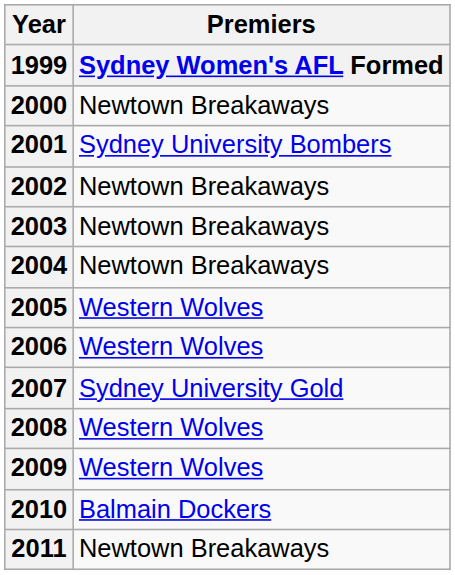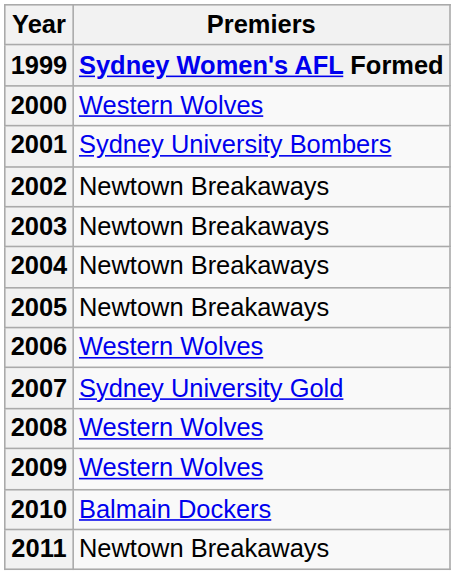2000 | Premiers / Sydney Women's AFL Formed: Newtown Breakaways -> Western Wolves
2005 | Premiers / Sydney Women's AFL Formed: Western Wolves -> Newtown Breakaways
